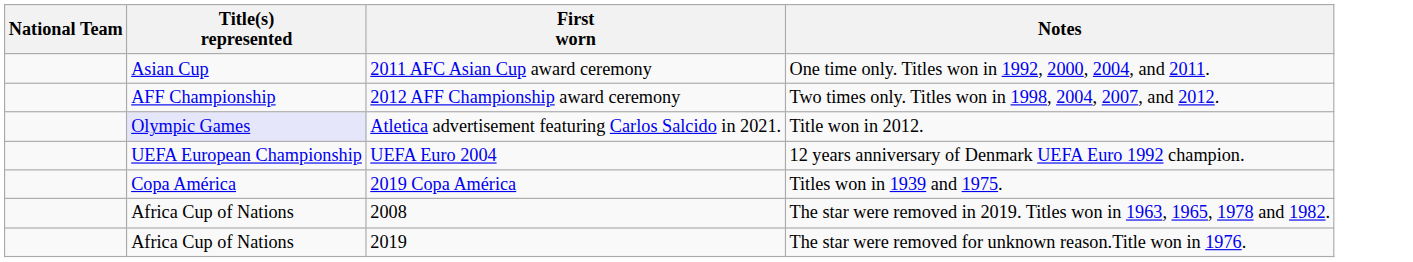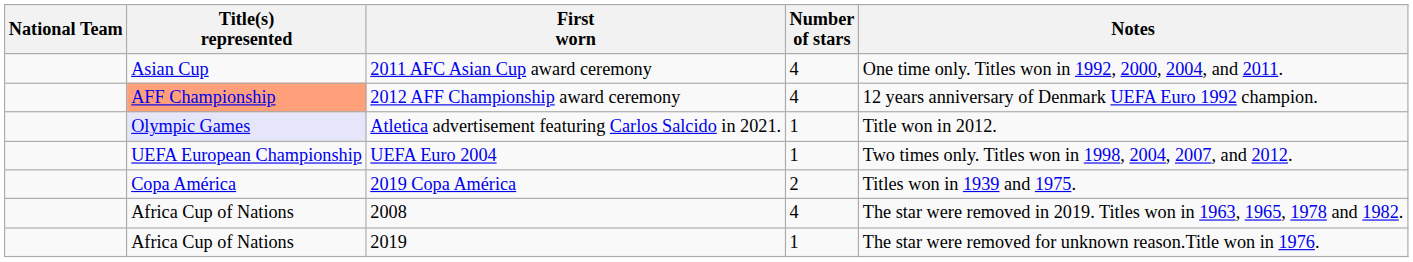+ column: Number of stars | 4 | 4 | 1 | 1 | 2 | 4 | 1
2012 AFF Championship award ceremony | Title(s) represented: no background -> lightsalmon background
2012 AFF Championship award ceremony | Notes: Two times only. Titles won in 1998, 2004, 2007, and 2012. -> 12 years anniversary of Denmark UEFA Euro 1992 champion.
UEFA Euro 2004 | Notes: 12 years anniversary of Denmark UEFA Euro 1992 champion. -> Two times only. Titles won in 1998, 2004, 2007, and 2012.
